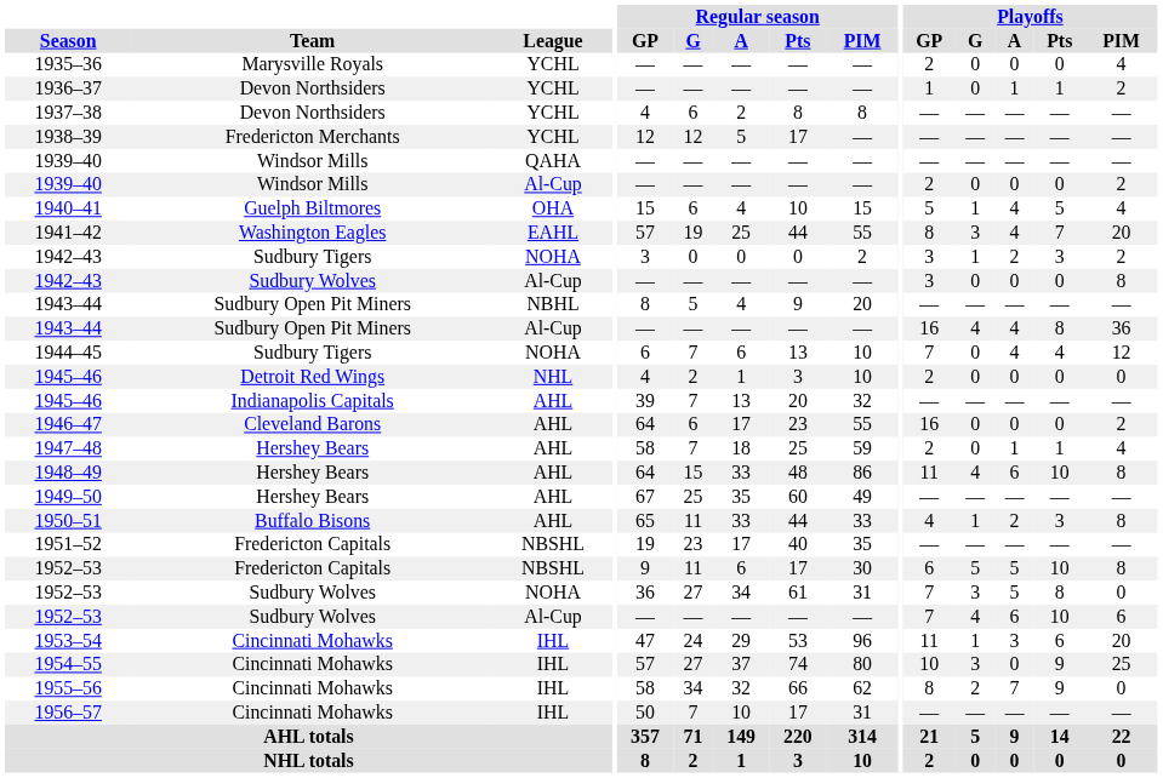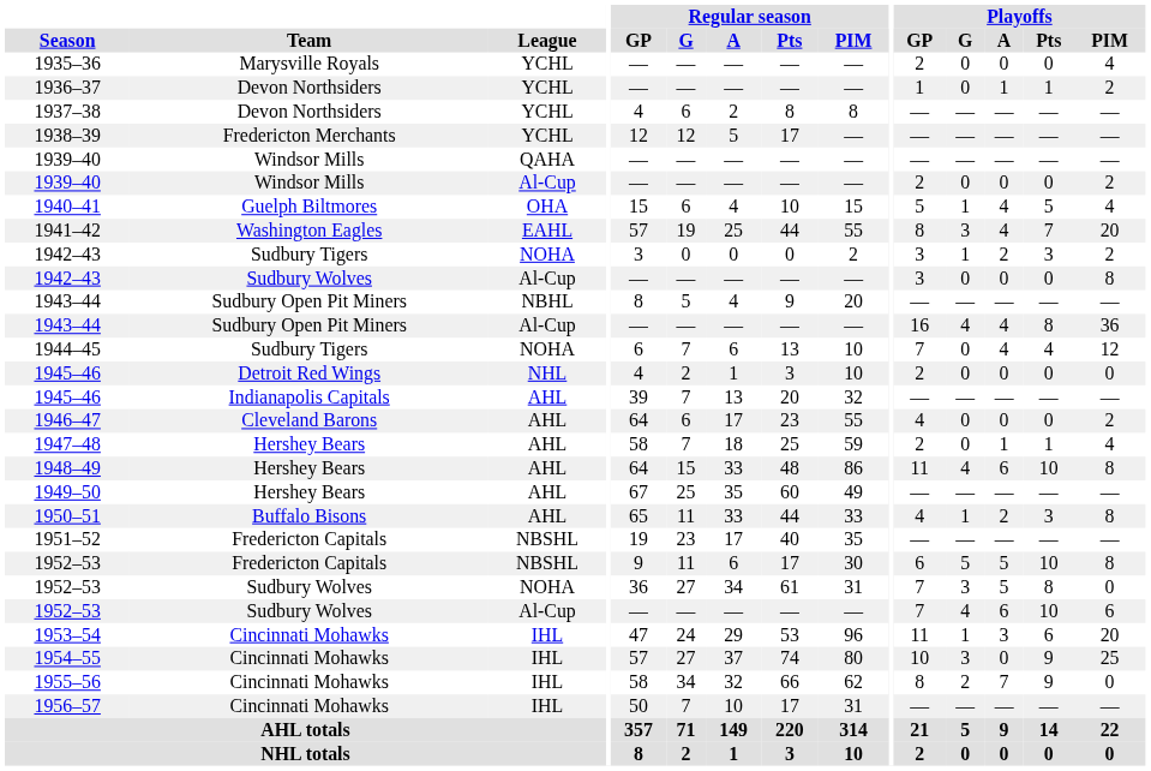1946–47 | Playoffs / GP: 16 -> 4
